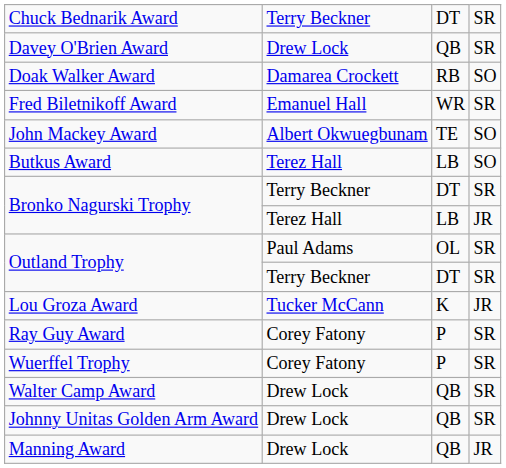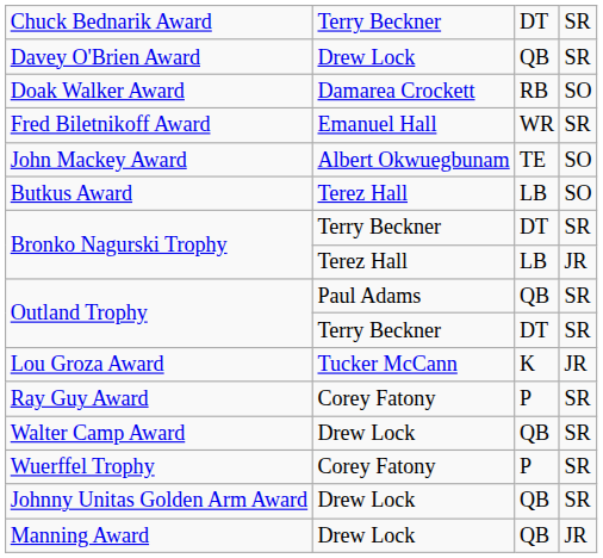Outland Trophy / Paul Adams | column 3: OL -> QB
rows swapped: Wuerffel Trophy <-> Walter Camp Award
